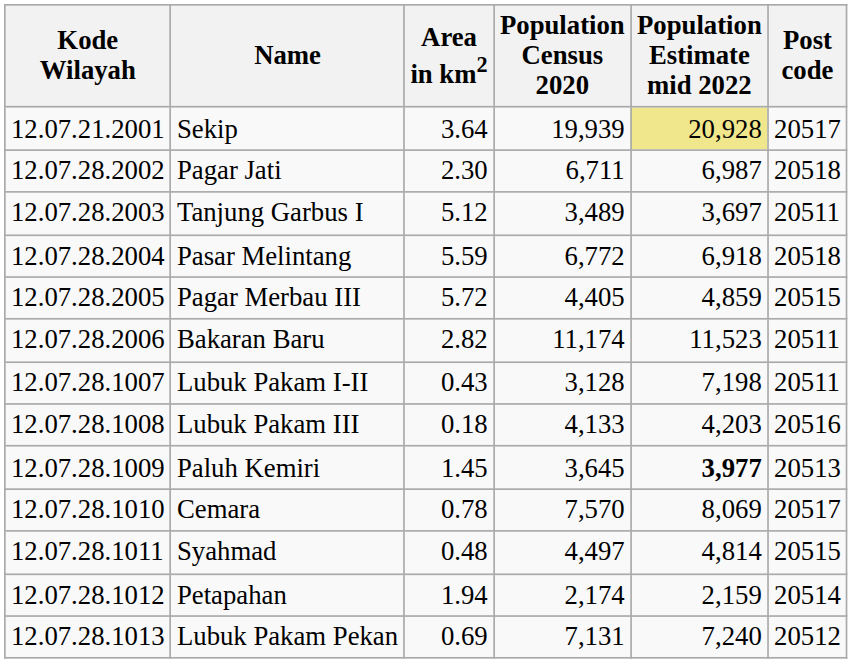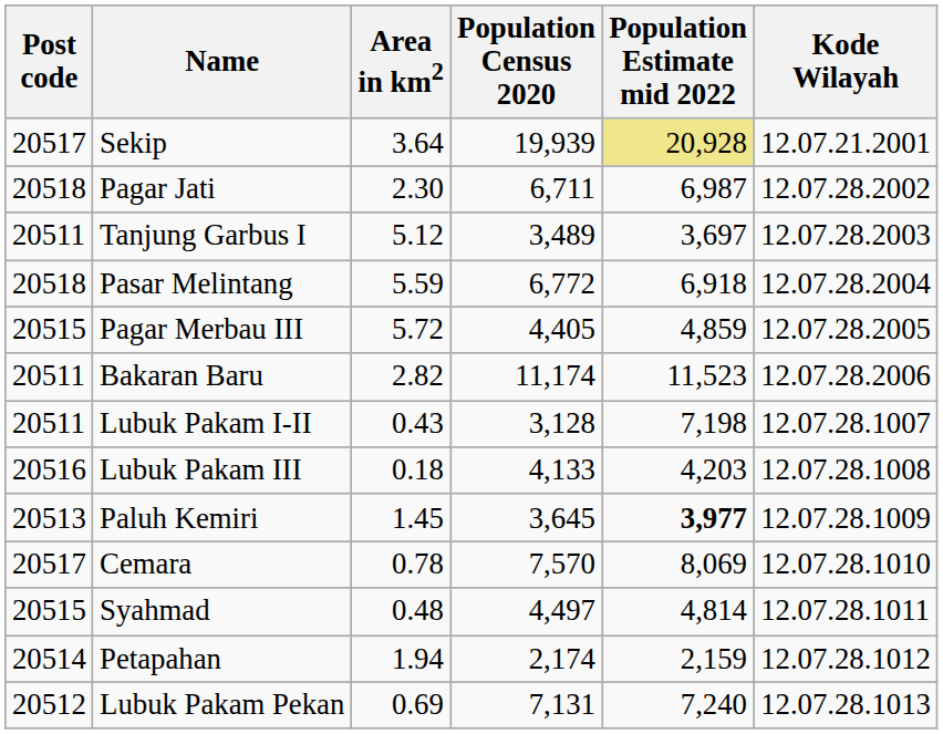columns swapped: Kode Wilayah <-> Post code
